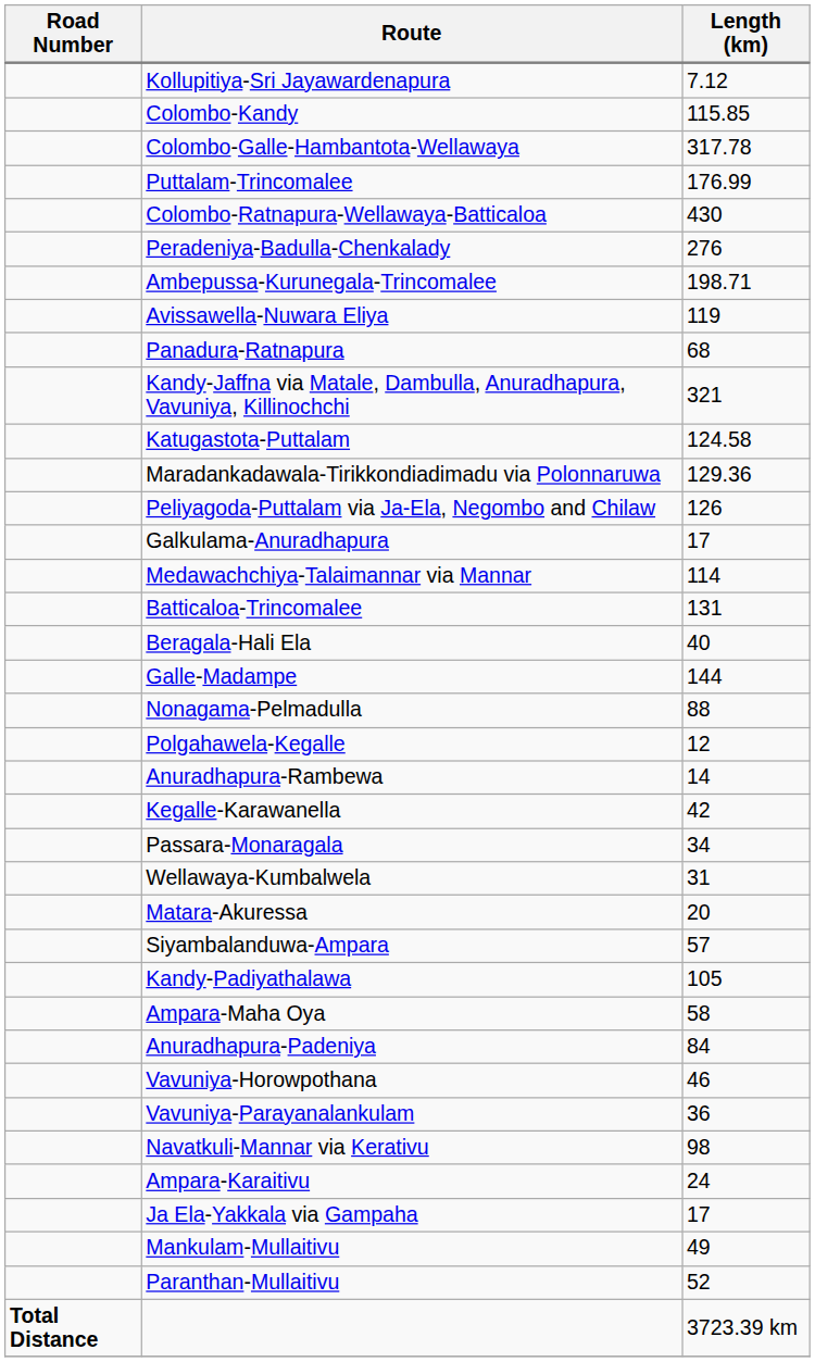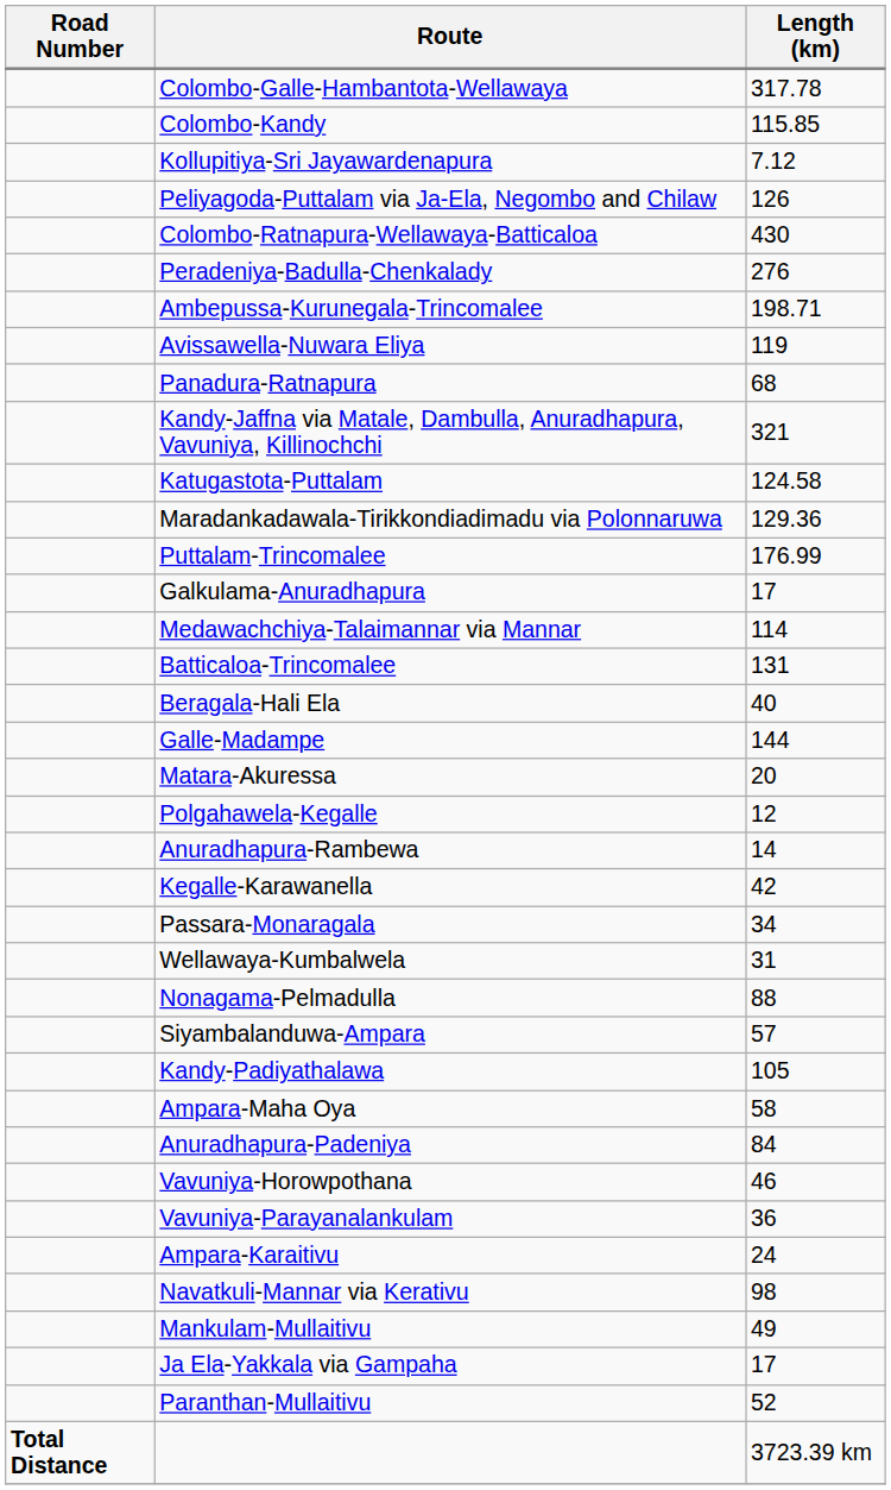rows swapped: Kollupitiya-Sri Jayawardenapura <-> Colombo-Galle-Hambantota-Wellawaya
rows swapped: Peliyagoda-Puttalam via Ja-Ela, Negombo and Chilaw <-> Puttalam-Trincomalee
rows swapped: Nonagama-Pelmadulla <-> Matara-Akuressa
rows swapped: Ampara-Karaitivu <-> Navatkuli-Mannar via Kerativu
rows swapped: Ja Ela-Yakkala via Gampaha <-> Mankulam-Mullaitivu
